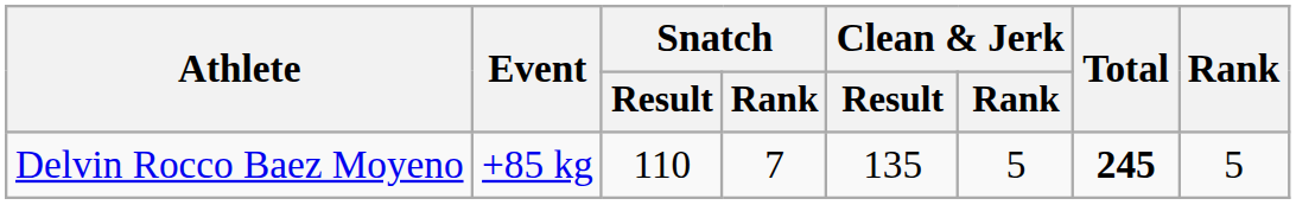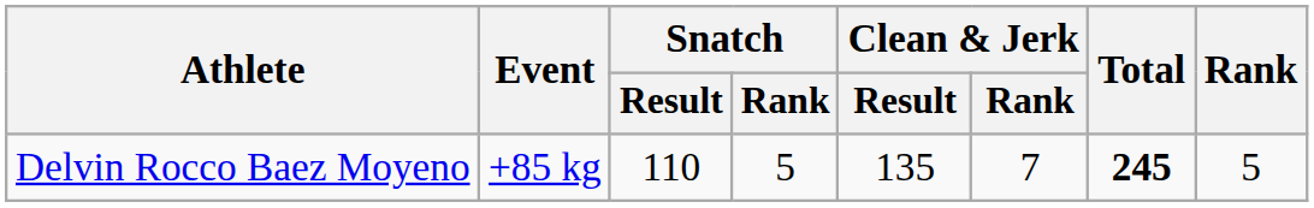Delvin Rocco Baez Moyeno | Snatch / Rank: 7 -> 5
Delvin Rocco Baez Moyeno | Clean & Jerk / Rank: 5 -> 7
